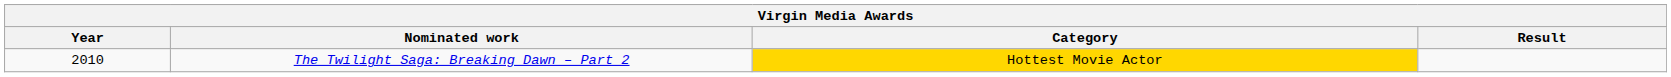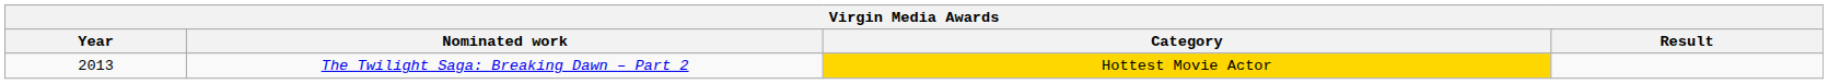The Twilight Saga: Breaking Dawn – Part 2 | Year: 2010 -> 2013
